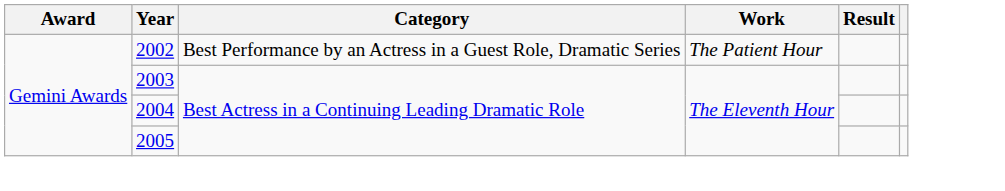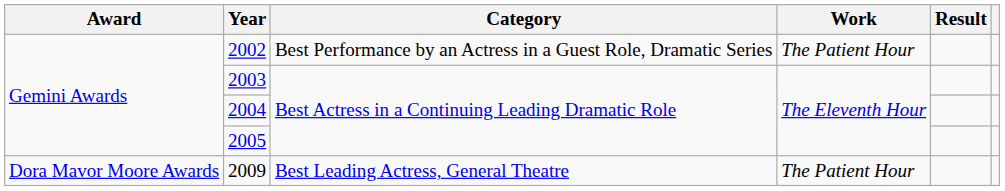+ row: Dora Mavor Moore Awards | 2009 | Best Leading Actress, General Theatre | The Patient Hour
